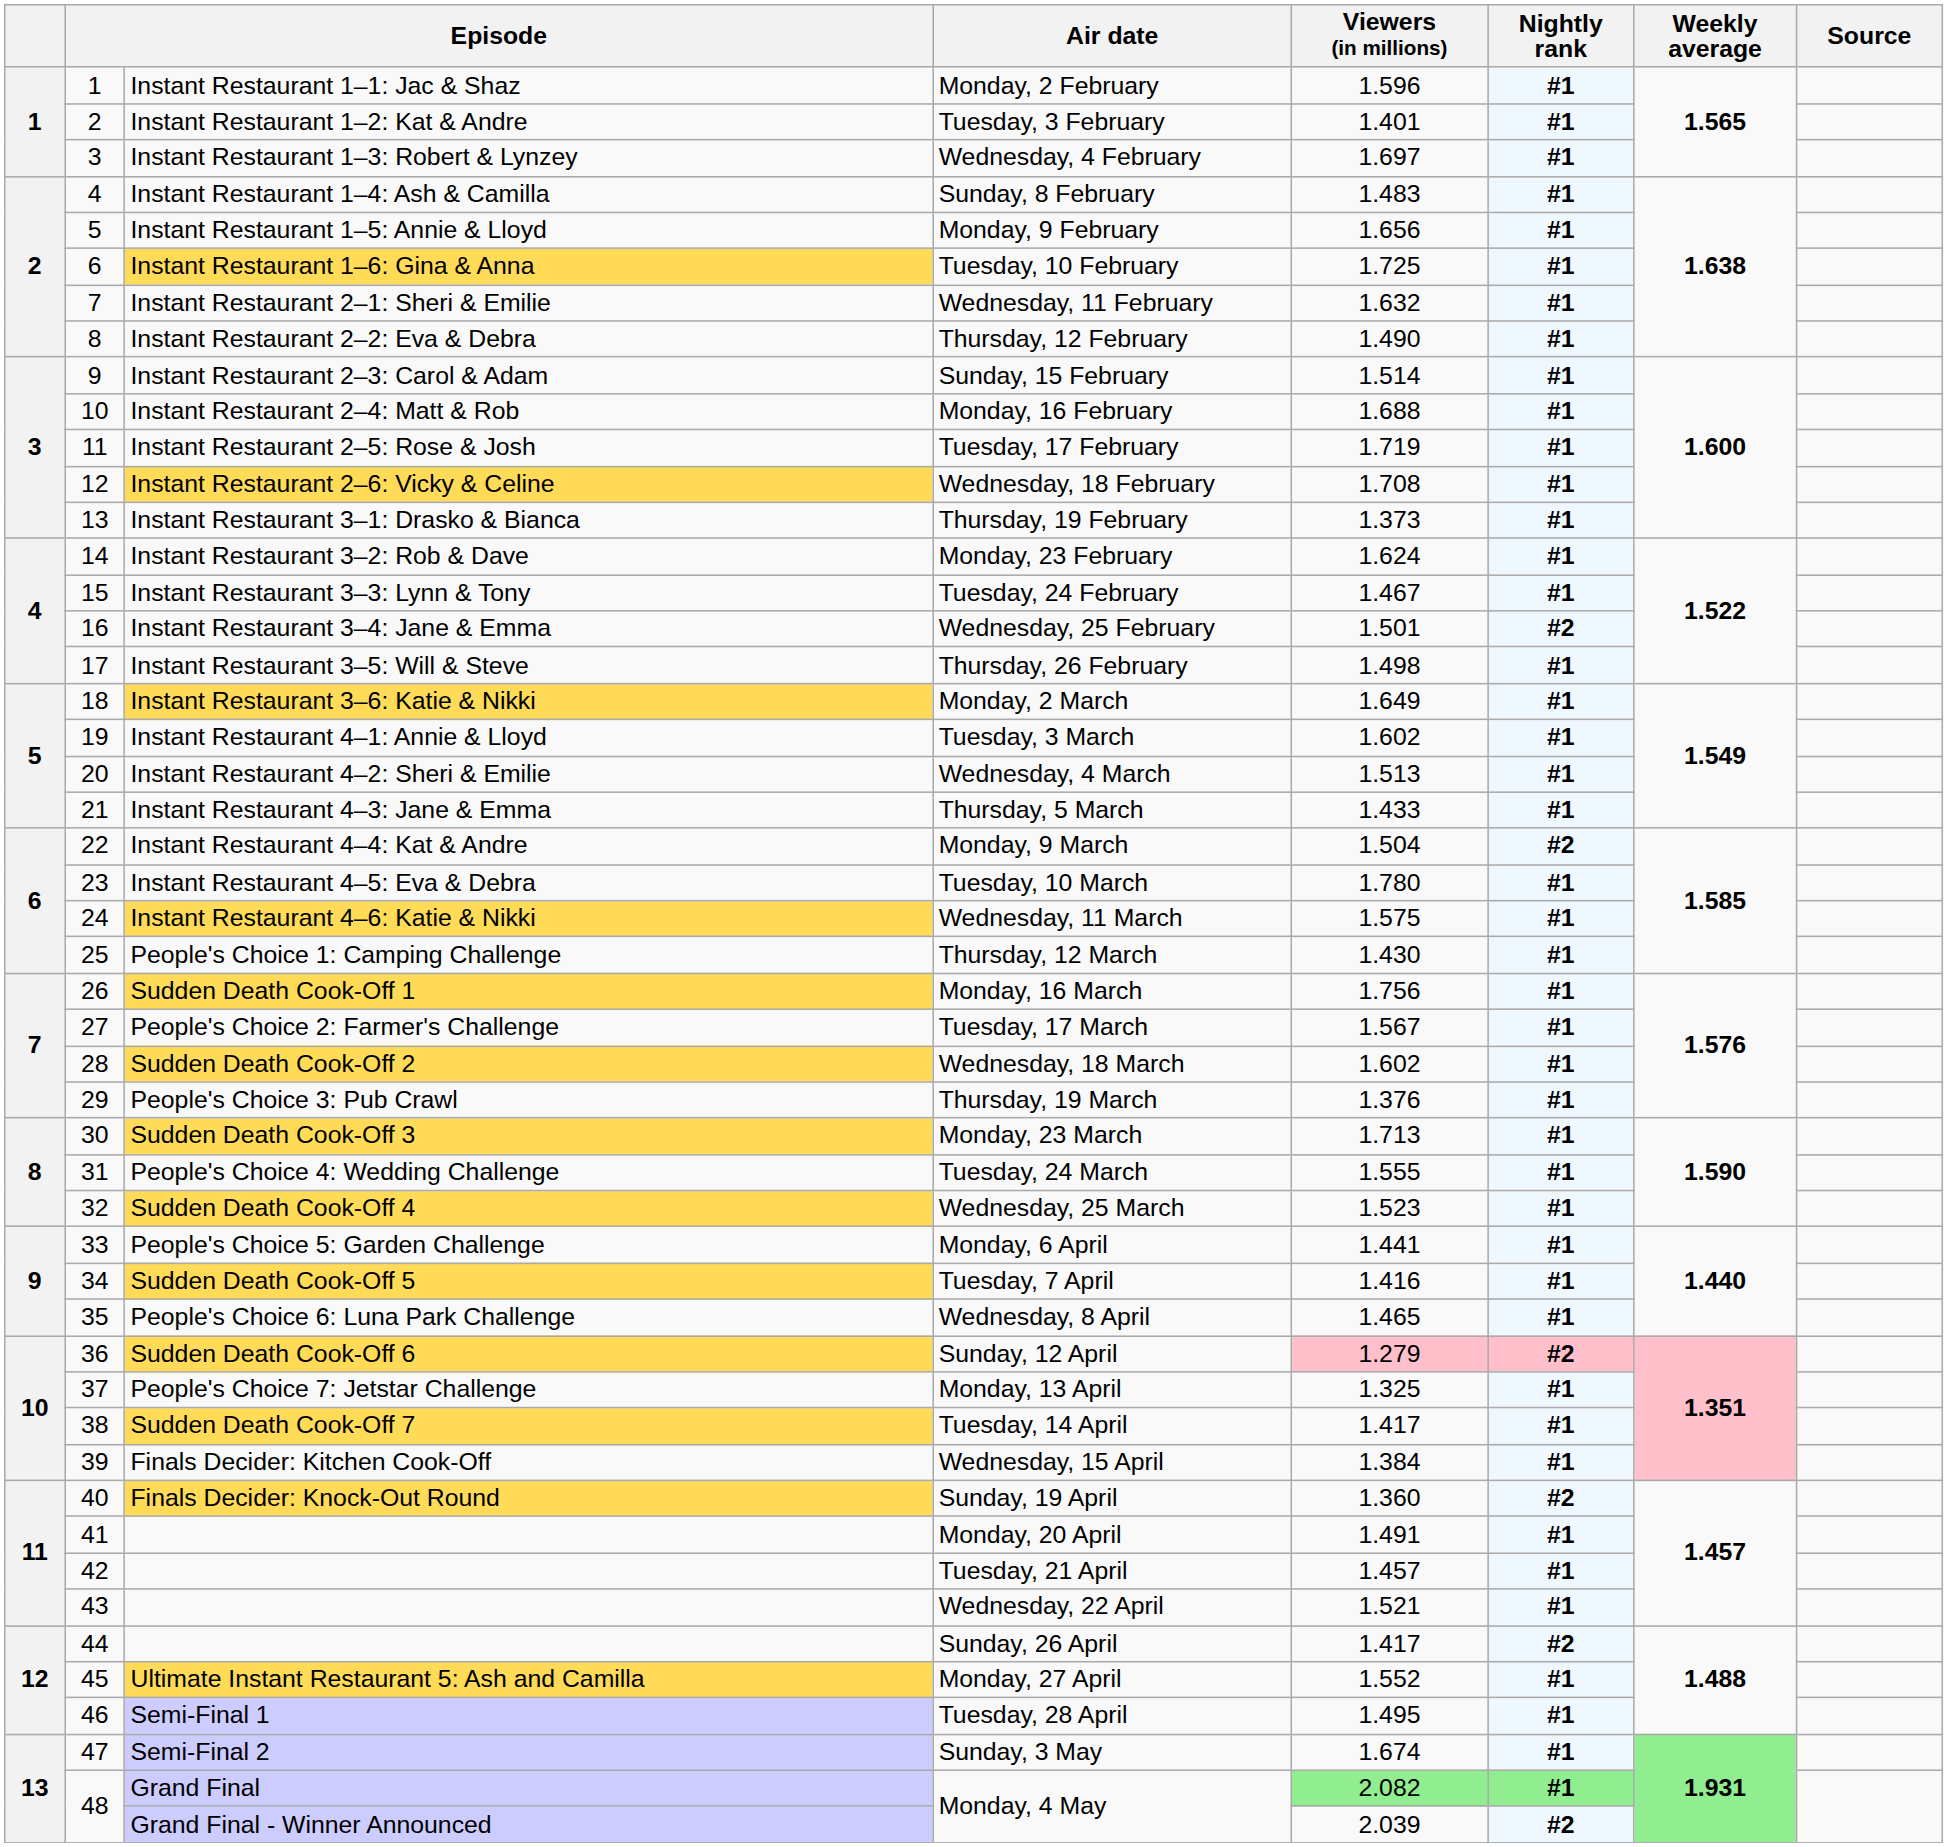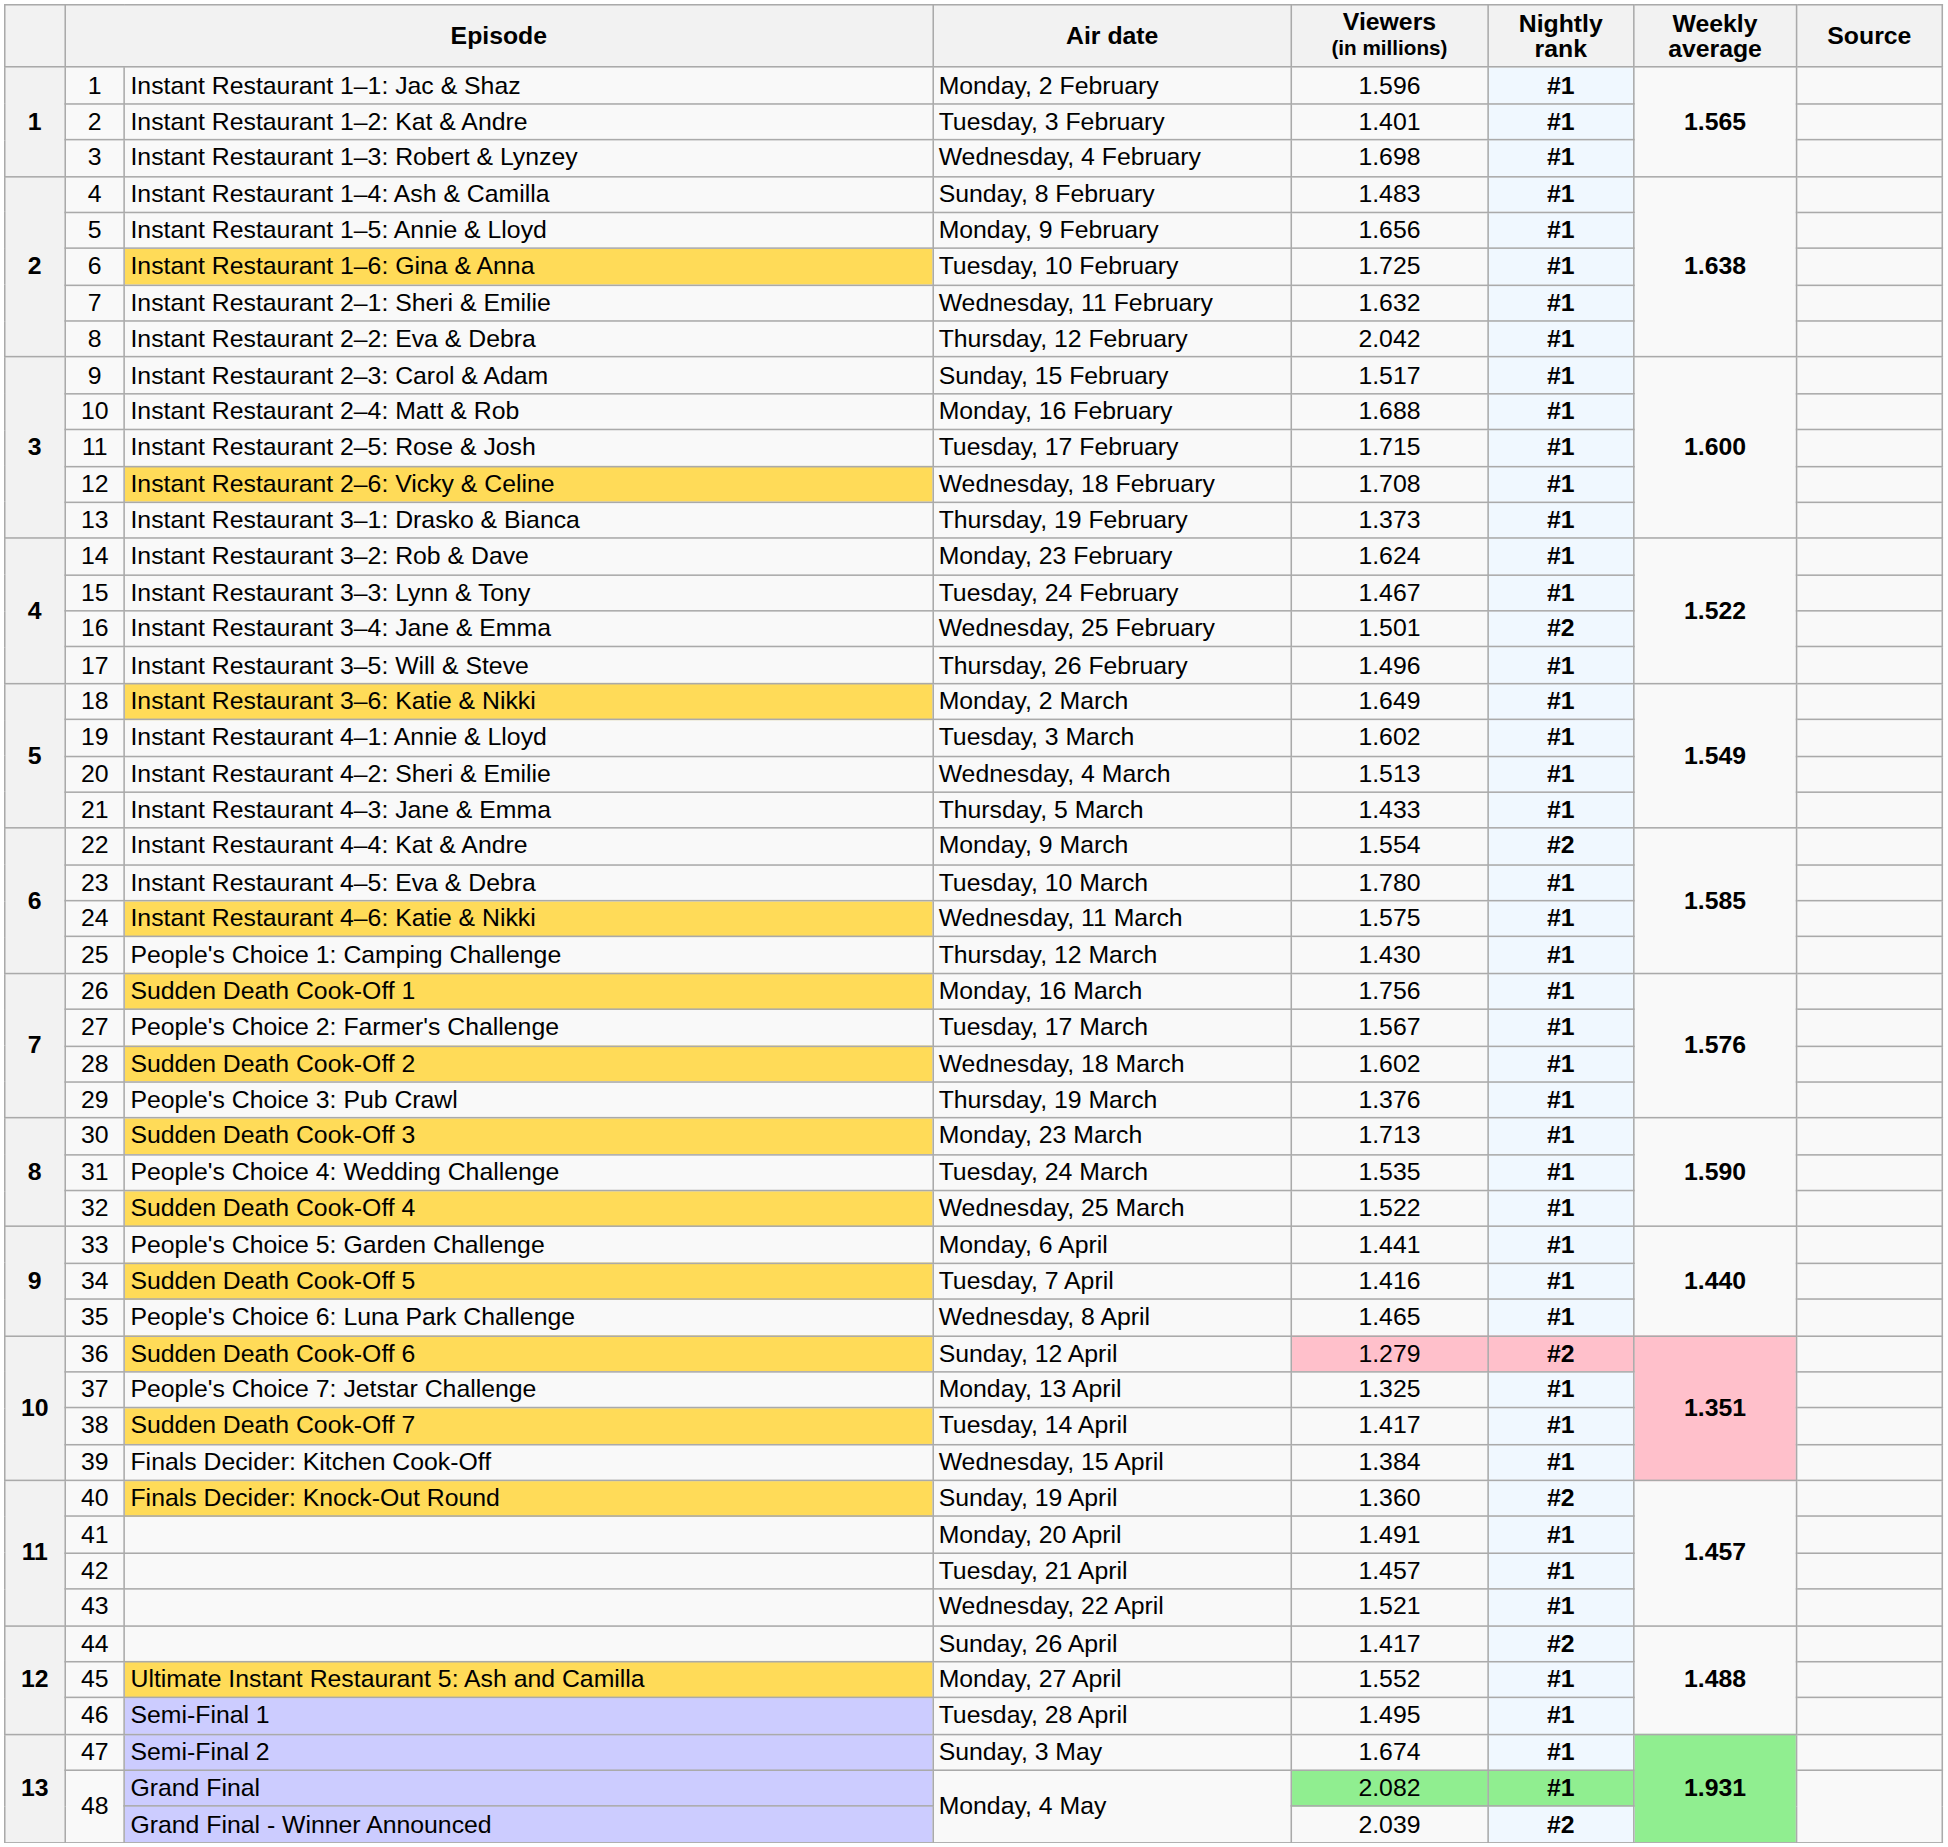Wednesday, 4 February | Viewers (in millions): 1.697 -> 1.698
Thursday, 12 February | Viewers (in millions): 1.490 -> 2.042
Sunday, 15 February | Viewers (in millions): 1.514 -> 1.517
Tuesday, 17 February | Viewers (in millions): 1.719 -> 1.715
Thursday, 26 February | Viewers (in millions): 1.498 -> 1.496
Monday, 9 March | Viewers (in millions): 1.504 -> 1.554
Tuesday, 24 March | Viewers (in millions): 1.555 -> 1.535
Wednesday, 25 March | Viewers (in millions): 1.523 -> 1.522
